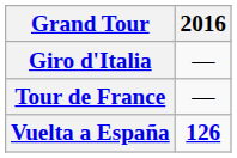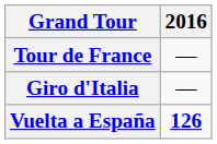rows swapped: Giro d'Italia <-> Tour de France
